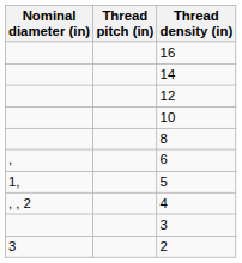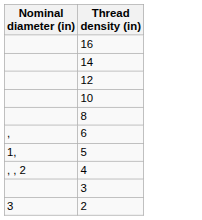- column: Thread pitch (in)
